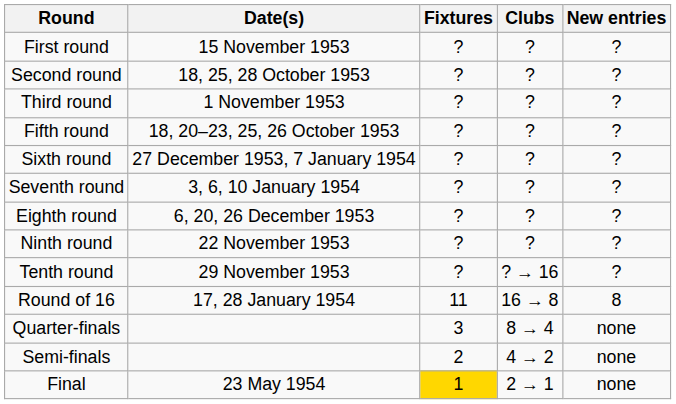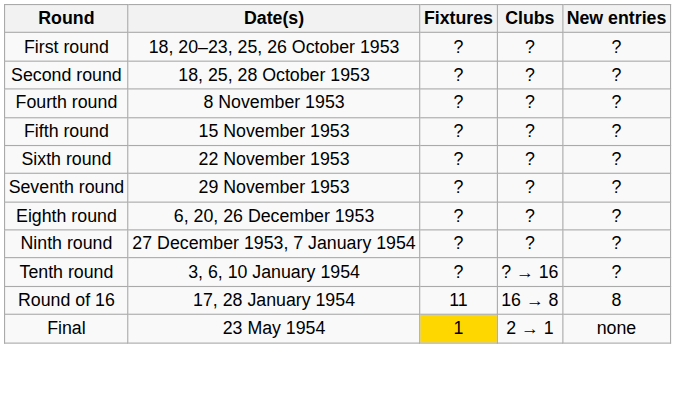First round | Date(s): 15 November 1953 -> 18, 20–23, 25, 26 October 1953
- row: Third round | 1 November 1953 | ? | ? | ?
+ row: Fourth round | 8 November 1953 | ? | ? | ?
Fifth round | Date(s): 18, 20–23, 25, 26 October 1953 -> 15 November 1953
Sixth round | Date(s): 27 December 1953, 7 January 1954 -> 22 November 1953
Seventh round | Date(s): 3, 6, 10 January 1954 -> 29 November 1953
Ninth round | Date(s): 22 November 1953 -> 27 December 1953, 7 January 1954
Tenth round | Date(s): 29 November 1953 -> 3, 6, 10 January 1954
- row: Quarter-finals | 3 | 8 → 4 | none
- row: Semi-finals | 2 | 4 → 2 | none
